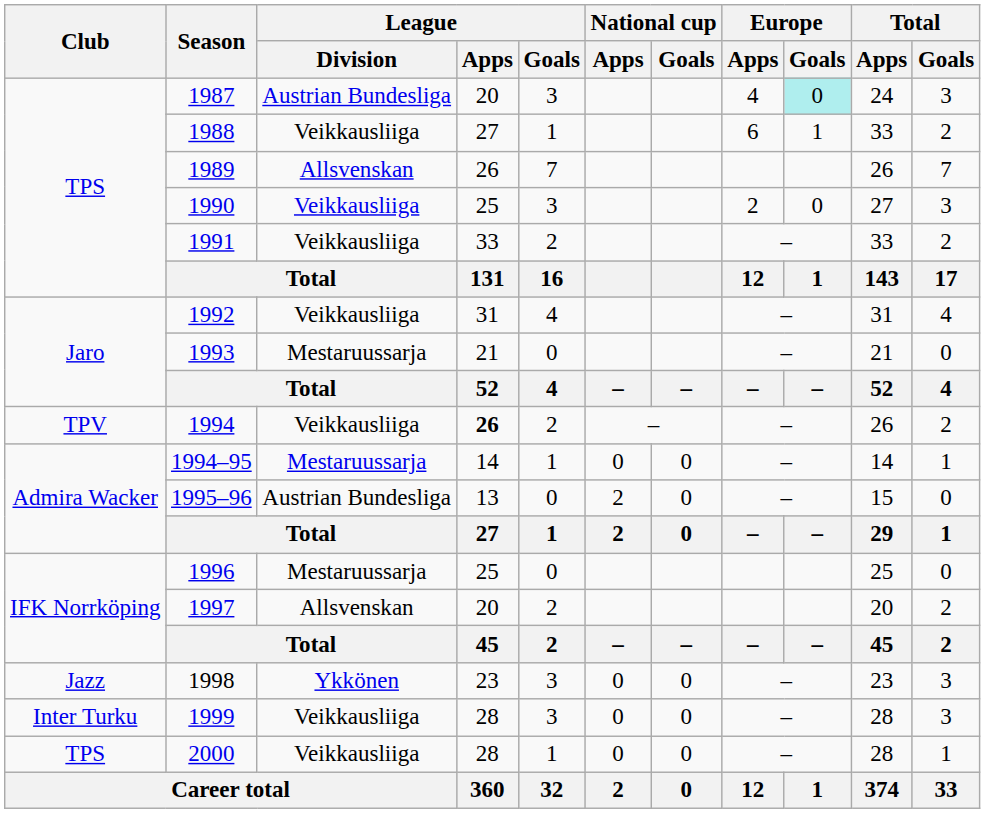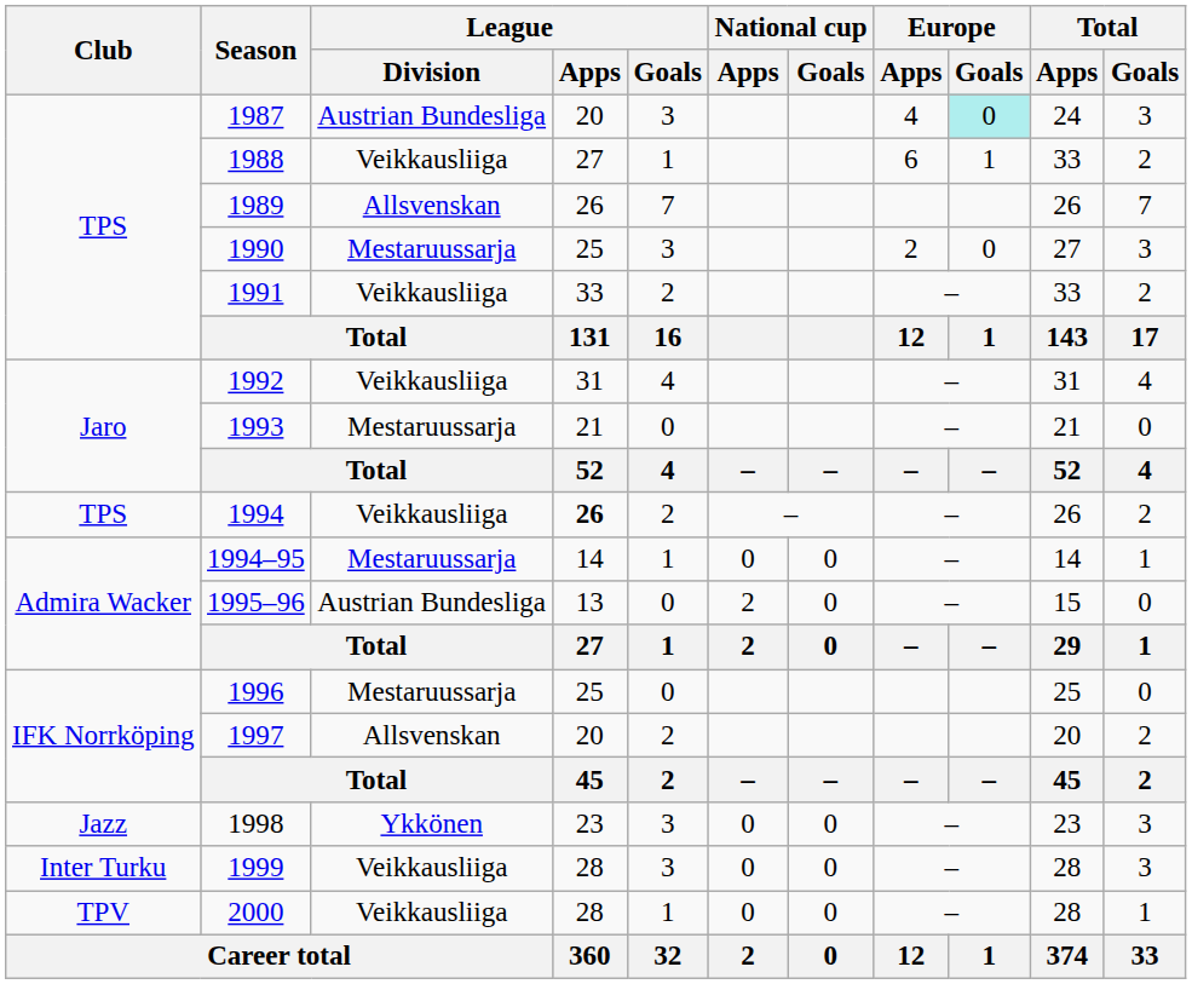1990 | League / Division: Veikkausliiga -> Mestaruussarja
1994 | Club: TPV -> TPS
2000 | Club: TPS -> TPV
